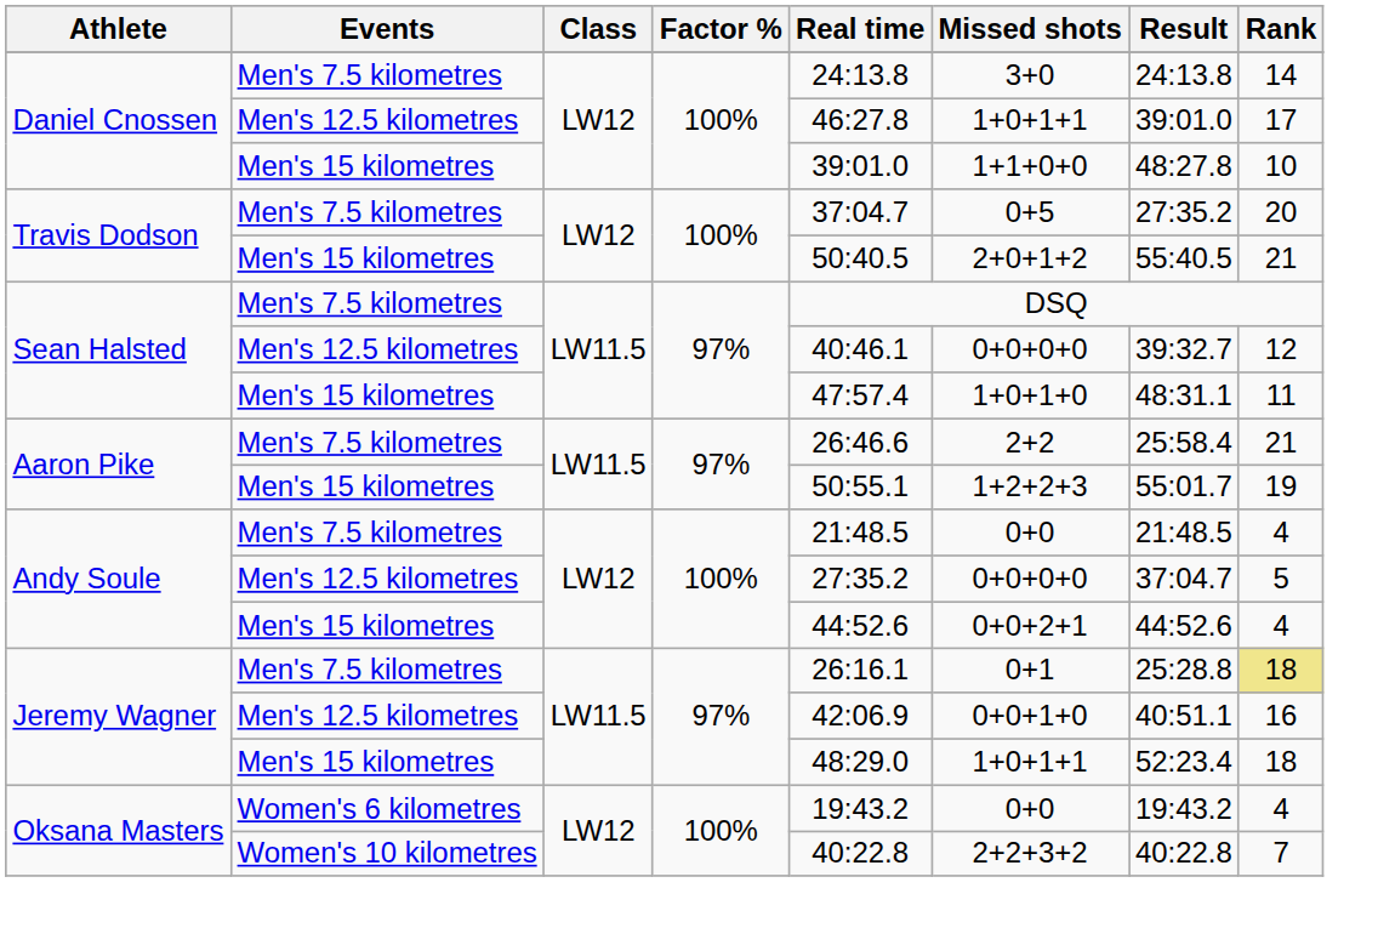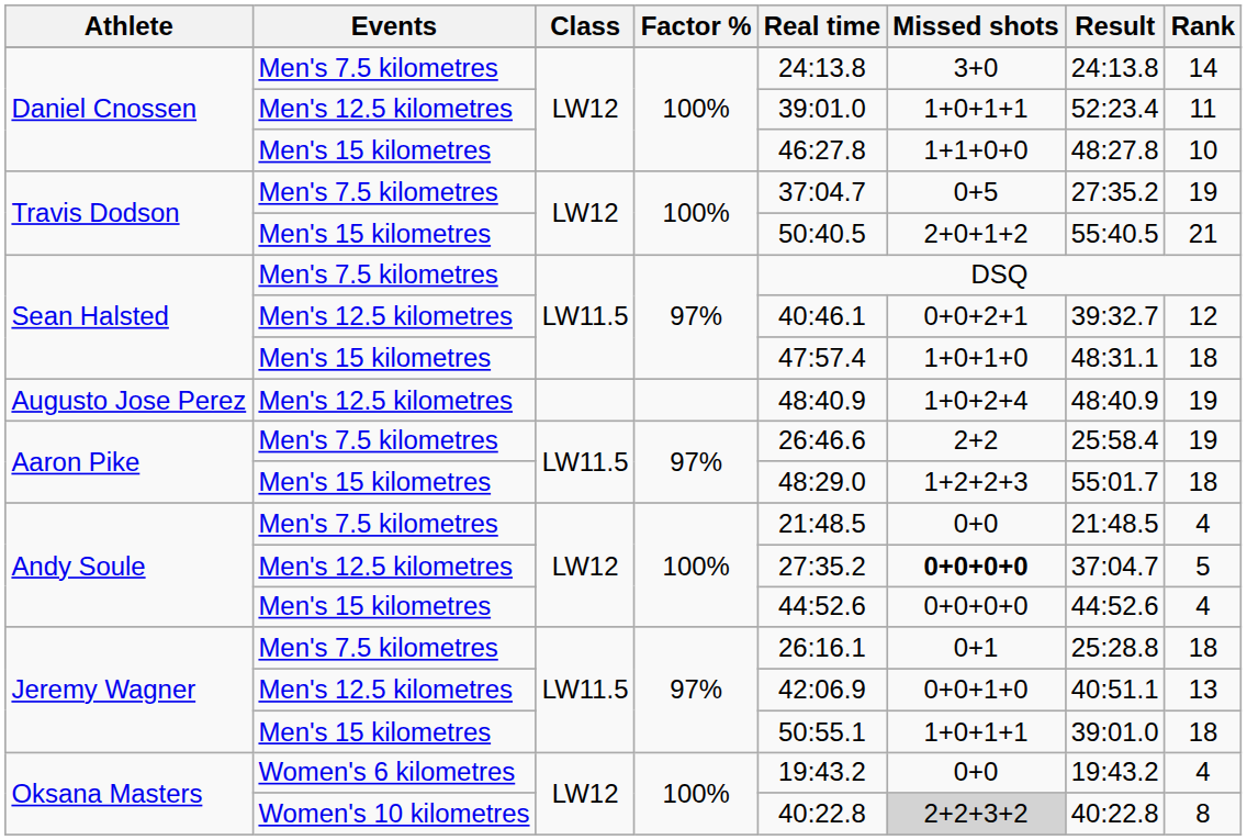Daniel Cnossen / Men's 12.5 kilometres | Real time: 46:27.8 -> 39:01.0
Daniel Cnossen / Men's 12.5 kilometres | Result: 39:01.0 -> 52:23.4
Daniel Cnossen / Men's 12.5 kilometres | Rank: 17 -> 11
Daniel Cnossen / Men's 15 kilometres | Real time: 39:01.0 -> 46:27.8
Travis Dodson / Men's 7.5 kilometres | Rank: 20 -> 19
Sean Halsted / Men's 12.5 kilometres | Missed shots: 0+0+0+0 -> 0+0+2+1
Sean Halsted / Men's 15 kilometres | Rank: 11 -> 18
+ row: Augusto Jose Perez | Men's 12.5 kilometres | 48:40.9 | 1+0+2+4 | 48:40.9 | 19
Aaron Pike / Men's 7.5 kilometres | Rank: 21 -> 19
Aaron Pike / Men's 15 kilometres | Real time: 50:55.1 -> 48:29.0
Aaron Pike / Men's 15 kilometres | Rank: 19 -> 18
Andy Soule / Men's 12.5 kilometres | Missed shots: normal -> bold
Andy Soule / Men's 15 kilometres | Missed shots: 0+0+2+1 -> 0+0+0+0
Jeremy Wagner / Men's 7.5 kilometres | Rank: khaki background -> no background
Jeremy Wagner / Men's 12.5 kilometres | Rank: 16 -> 13
Jeremy Wagner / Men's 15 kilometres | Real time: 48:29.0 -> 50:55.1
Jeremy Wagner / Men's 15 kilometres | Result: 52:23.4 -> 39:01.0
Oksana Masters / Women's 10 kilometres | Missed shots: no background -> lightgrey background
Oksana Masters / Women's 10 kilometres | Rank: 7 -> 8
